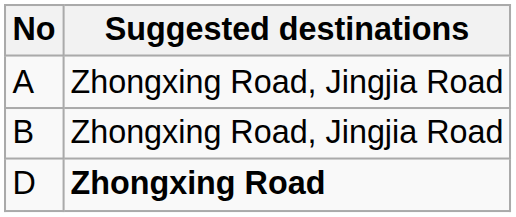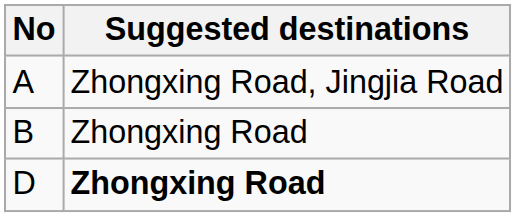B | Suggested destinations: Zhongxing Road, Jingjia Road -> Zhongxing Road
